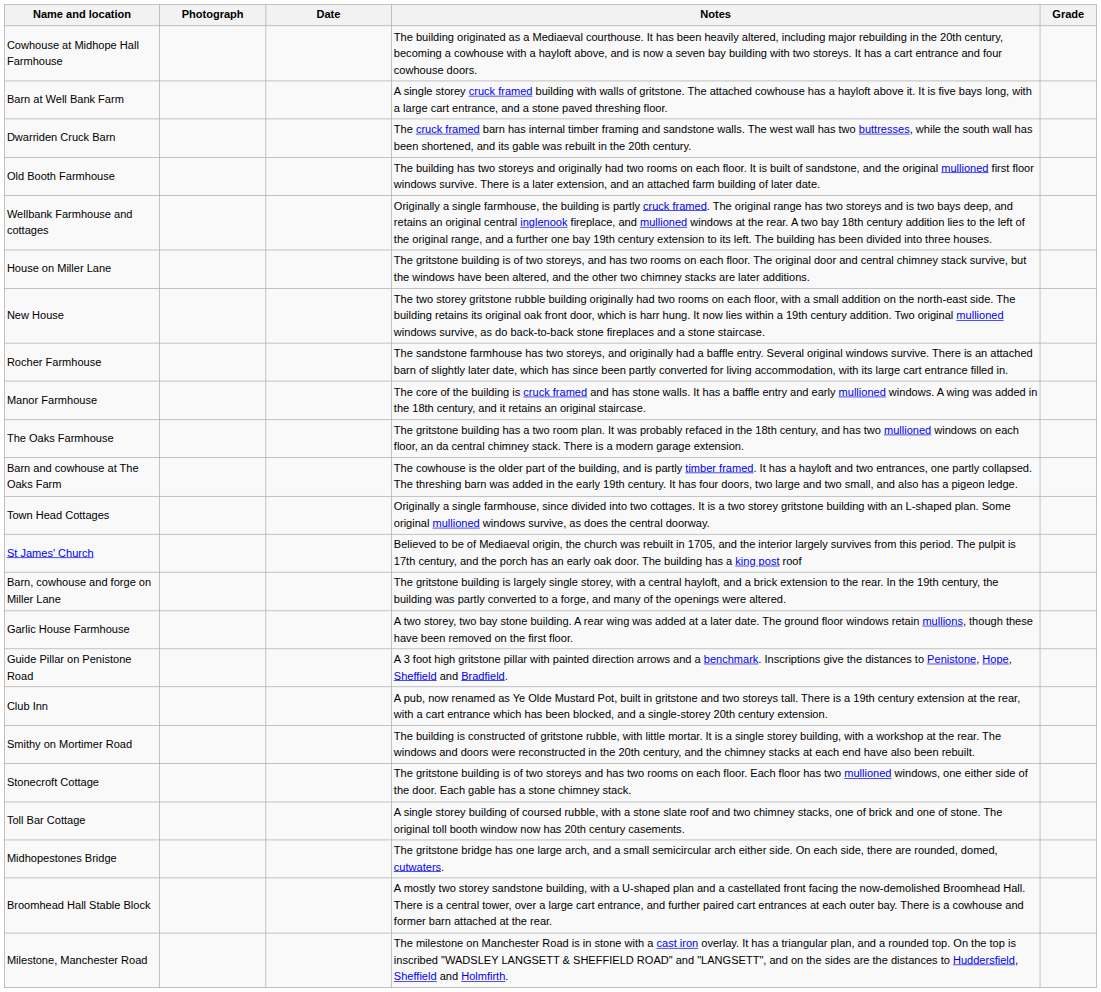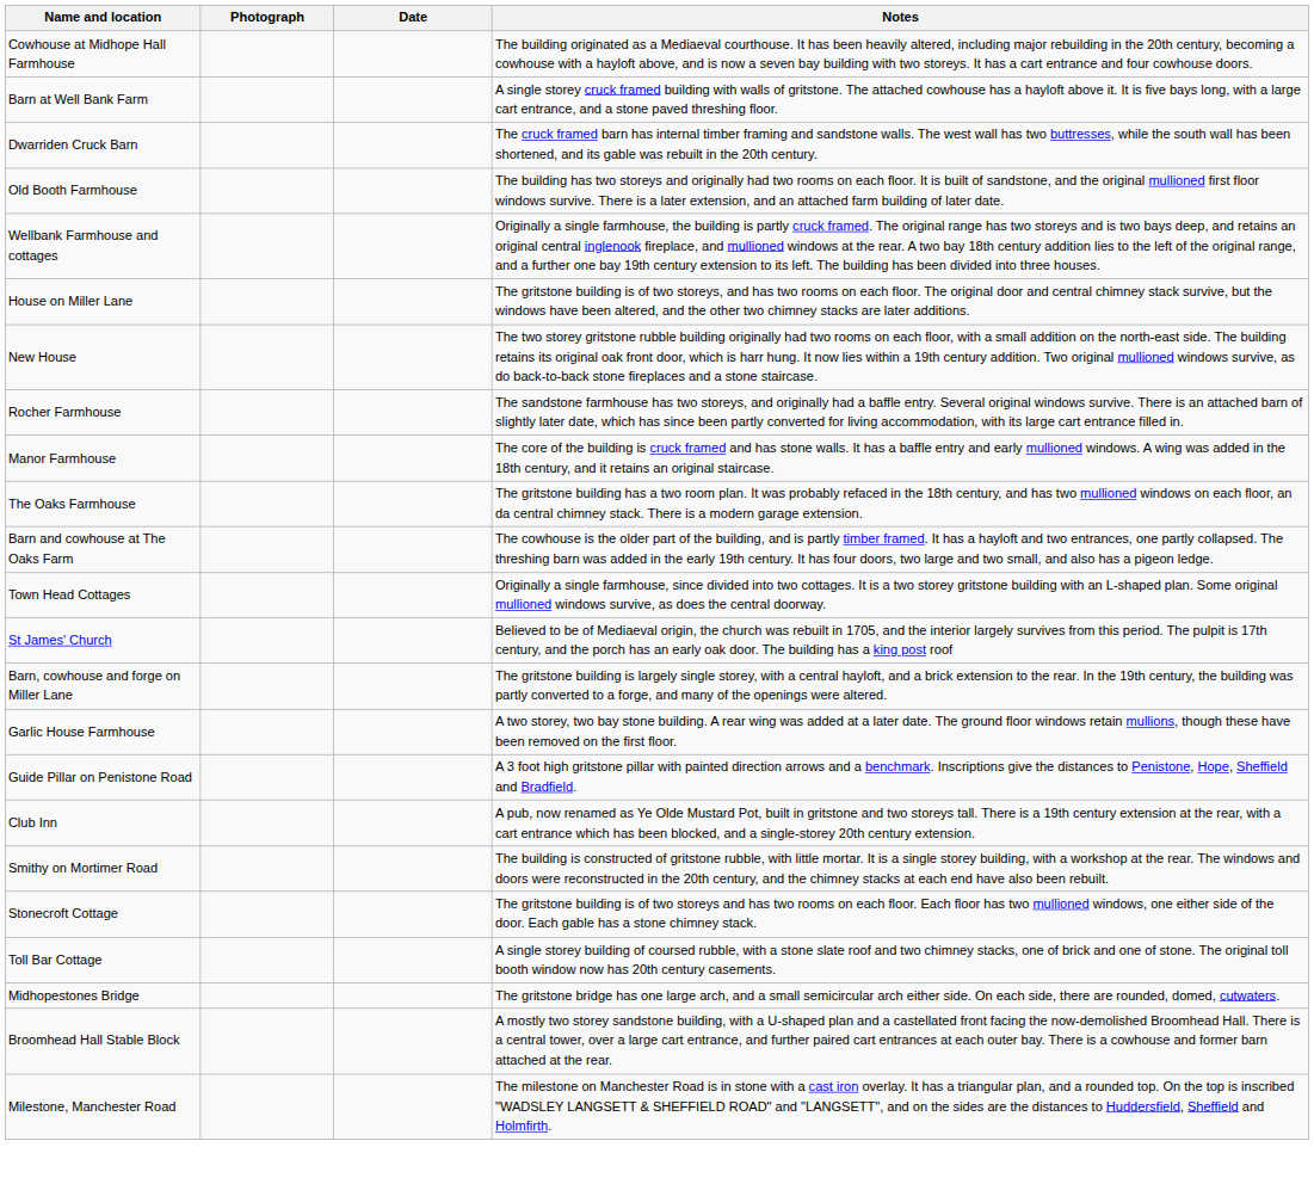- column: Grade
